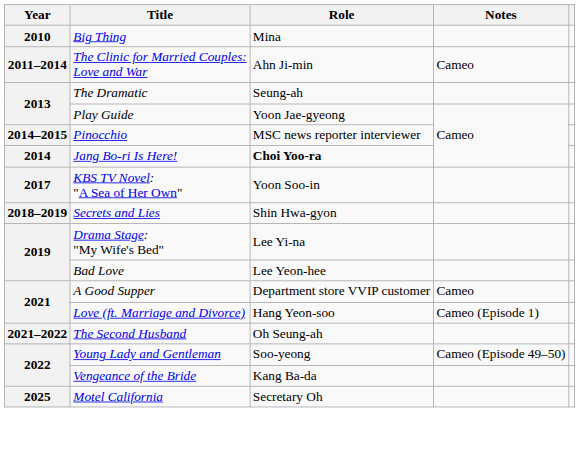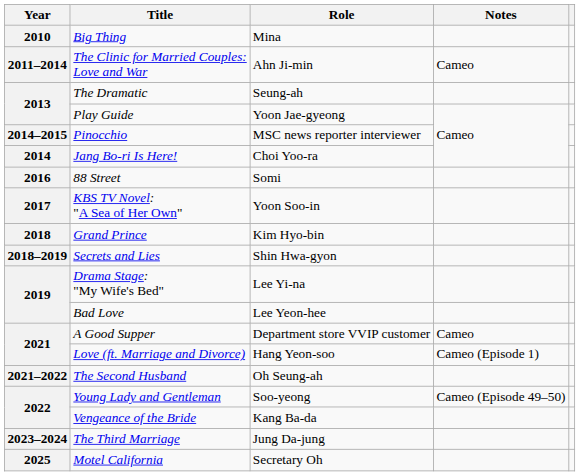Jang Bo-ri Is Here! | Role: bold -> normal
+ row: 2016 | 88 Street | Somi
+ row: 2018 | Grand Prince | Kim Hyo-bin
+ row: 2023–2024 | The Third Marriage | Jung Da-jung
